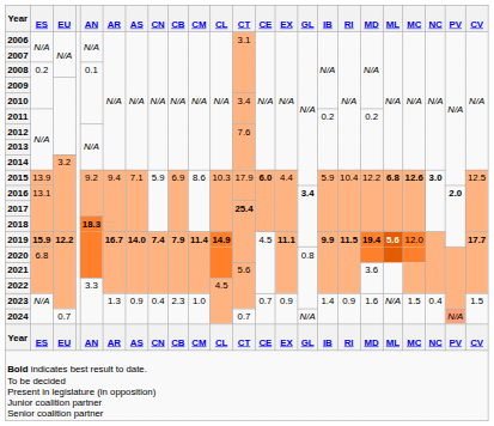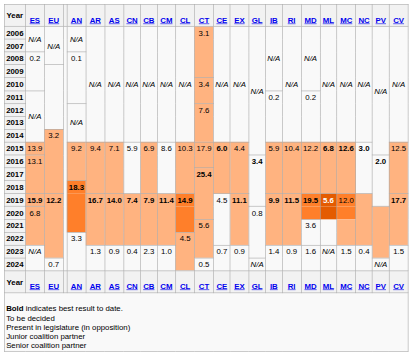2019 / 15.9 | MD: 19.4 -> 19.5
2024 | CT: 0.7 -> 0.5
2024 | PV: lightsalmon background -> no background
